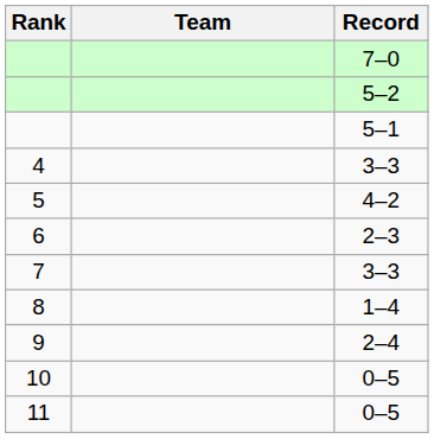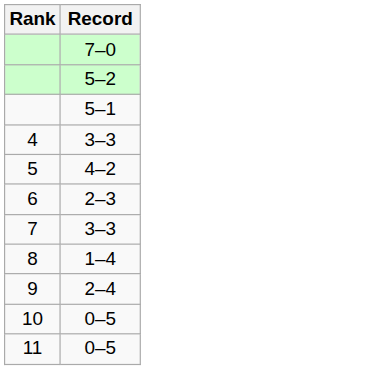- column: Team
